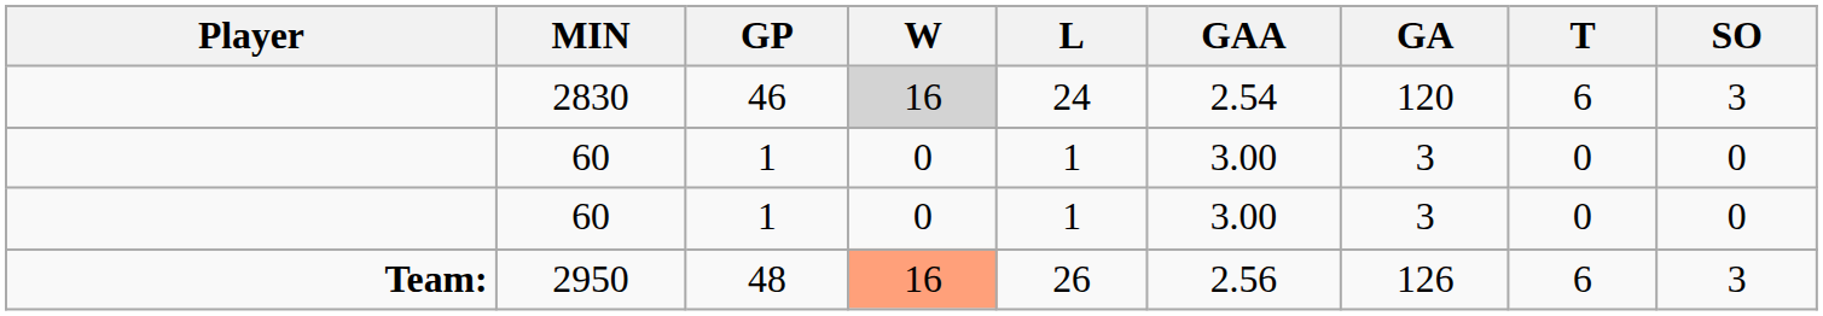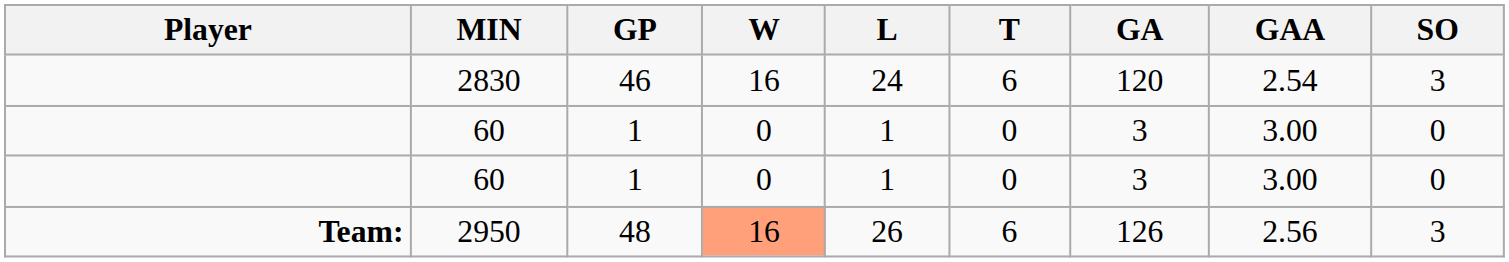columns swapped: T <-> GAA
2830 | W: lightgrey background -> no background
